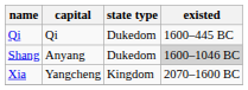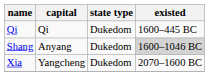Xia | state type: Kingdom -> Dukedom
